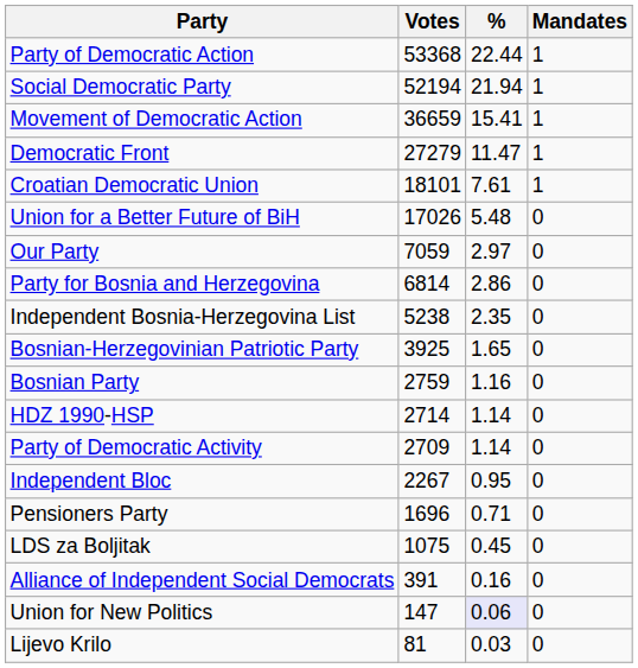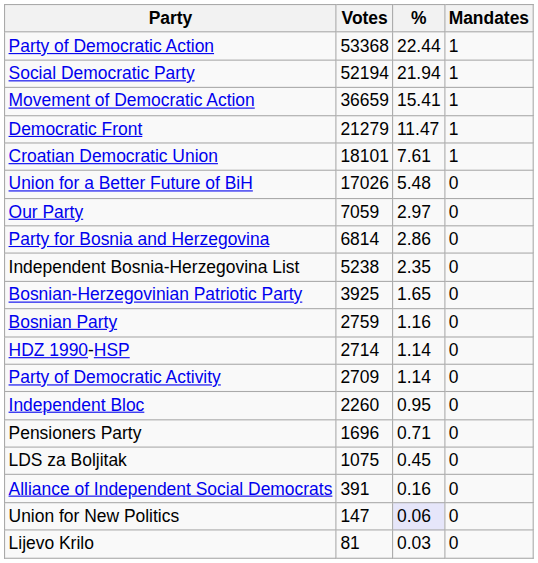Democratic Front | Votes: 27279 -> 21279
Independent Bloc | Votes: 2267 -> 2260
